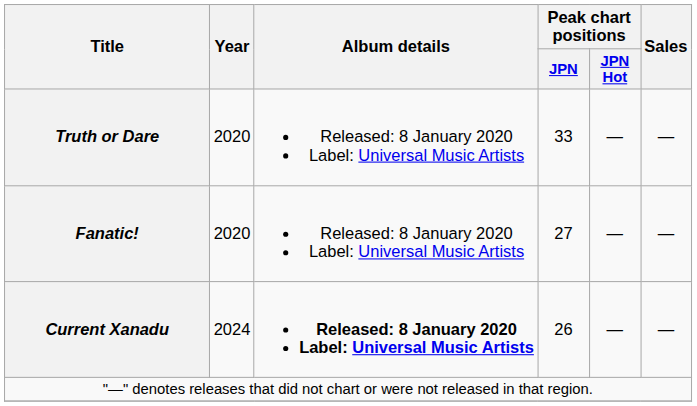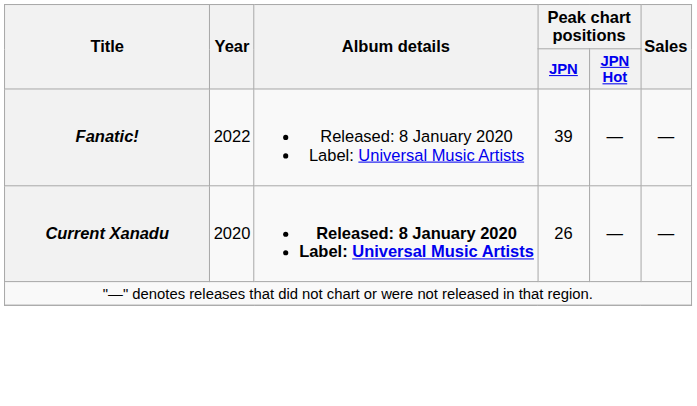- row: Truth or Dare | 2020 | Released: 8 January 2020 Label: Universal Music Artists | 33 | — | —
Fanatic! | Year: 2020 -> 2022
Fanatic! | Peak chart positions / JPN: 27 -> 39
Current Xanadu | Year: 2024 -> 2020
